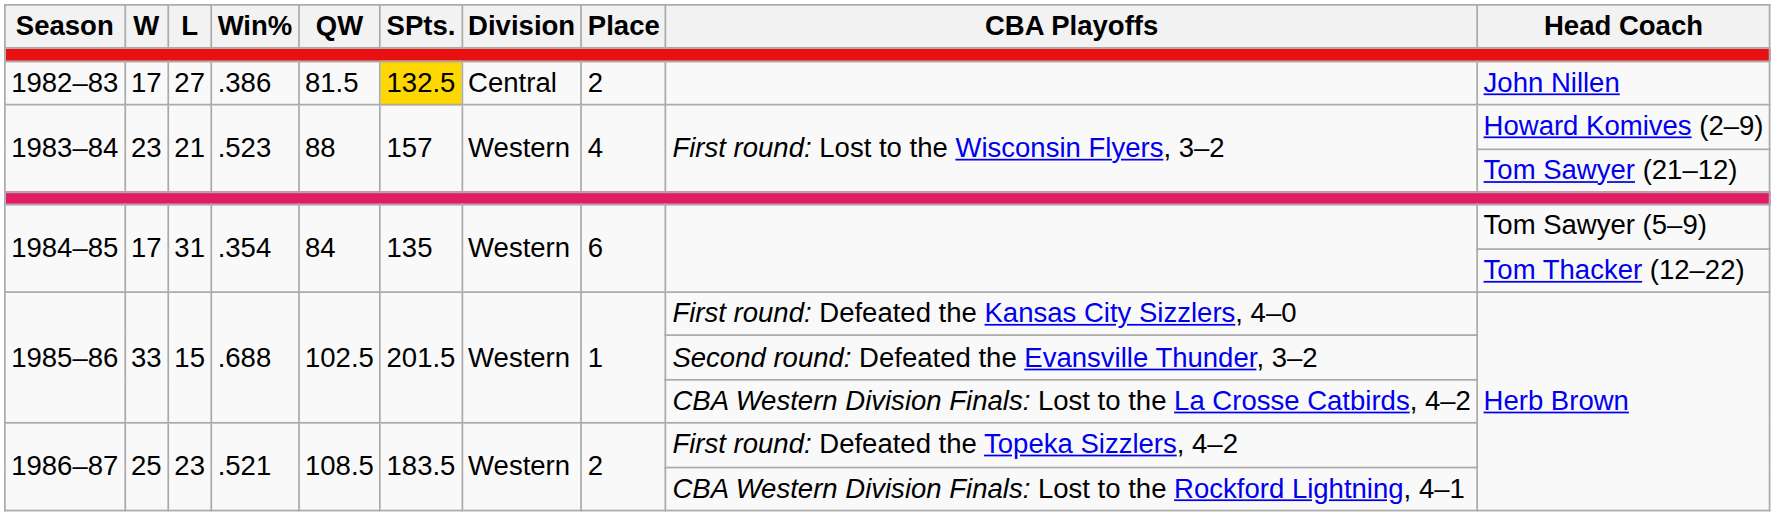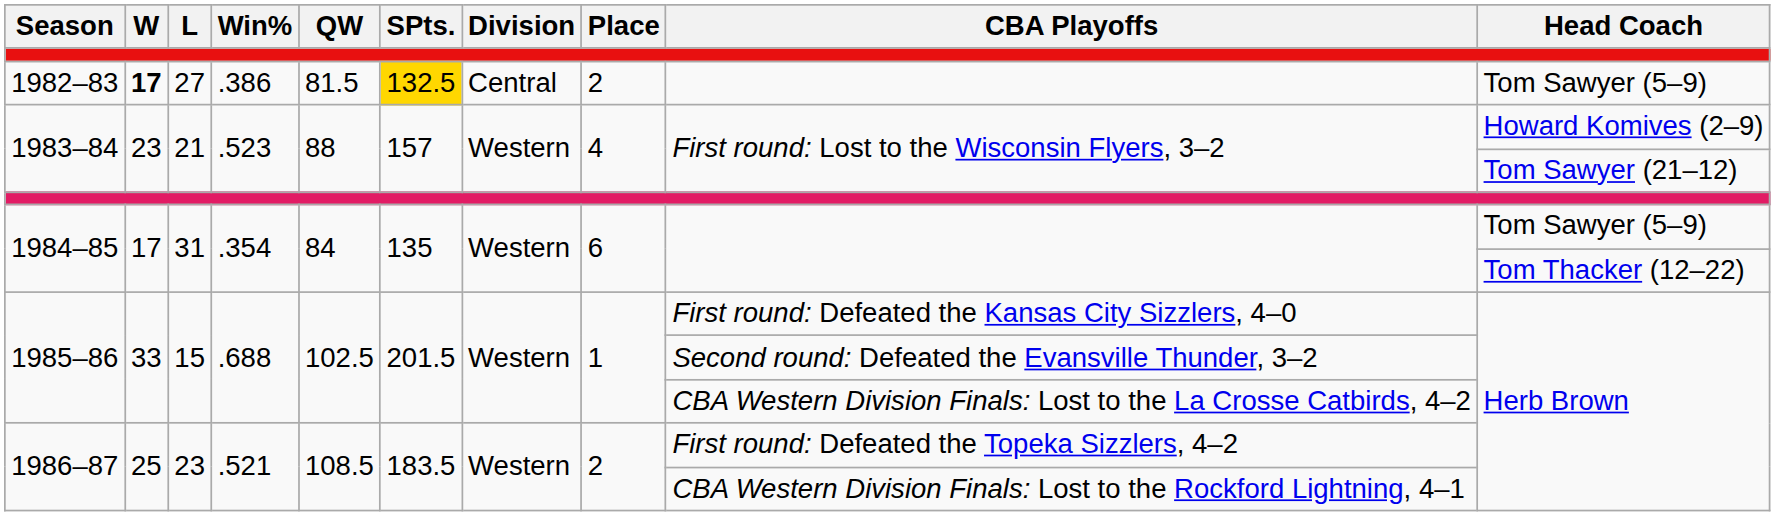1982–83 | W: normal -> bold
1982–83 | Head Coach: John Nillen -> Tom Sawyer (5–9)
